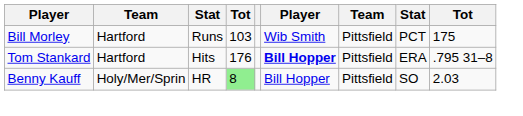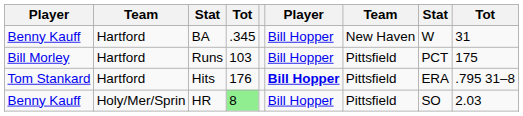+ row: Benny Kauff | Hartford | BA | .345 | Bill Hopper | New Haven | W | 31
Runs | column 6: Wib Smith -> Bill Hopper
